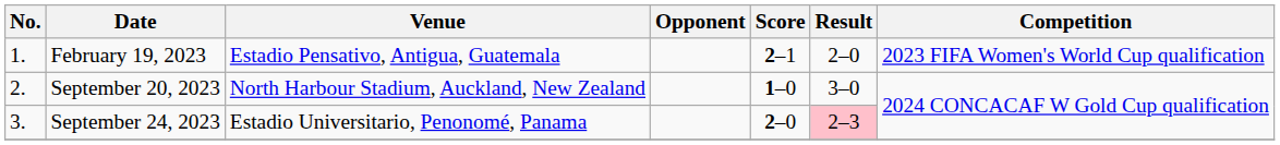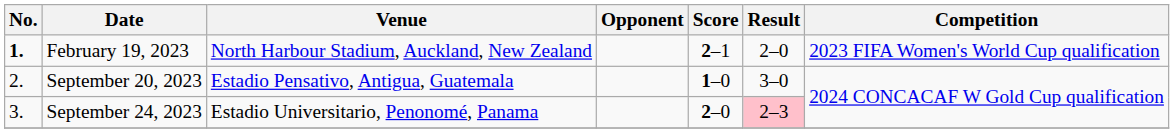February 19, 2023 | No.: normal -> bold
February 19, 2023 | Venue: Estadio Pensativo, Antigua, Guatemala -> North Harbour Stadium, Auckland, New Zealand
September 20, 2023 | Venue: North Harbour Stadium, Auckland, New Zealand -> Estadio Pensativo, Antigua, Guatemala
